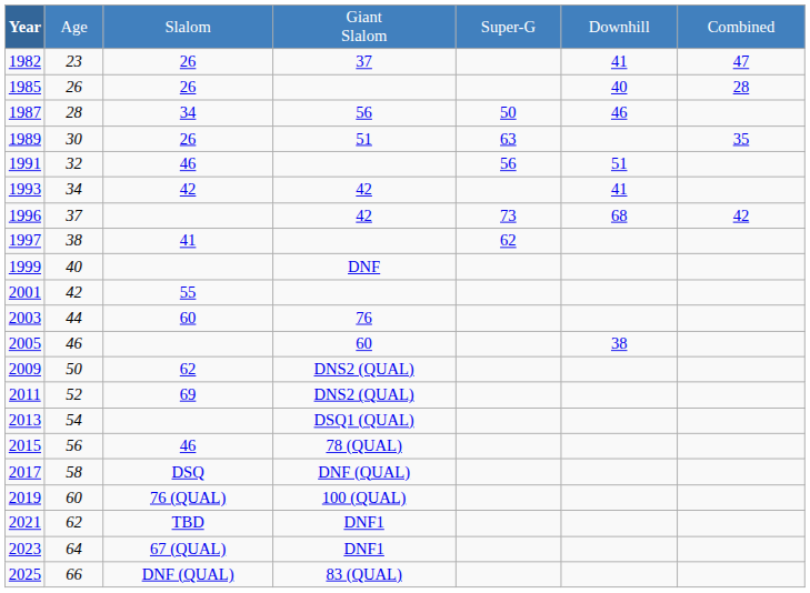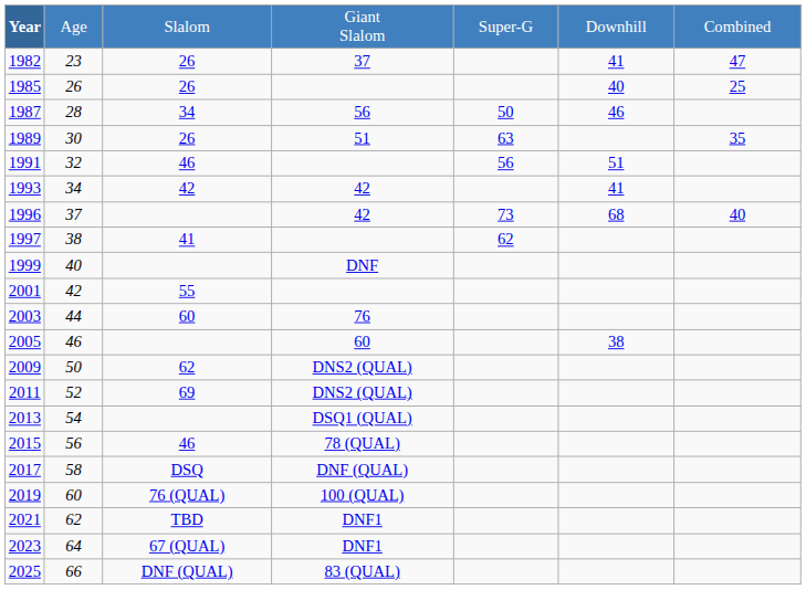1985 | column 7: 28 -> 25
1996 | column 7: 42 -> 40
